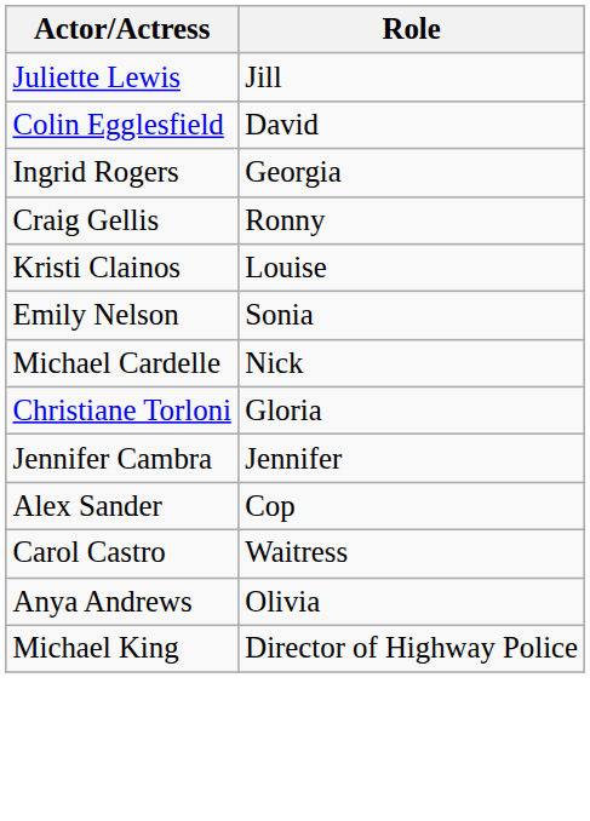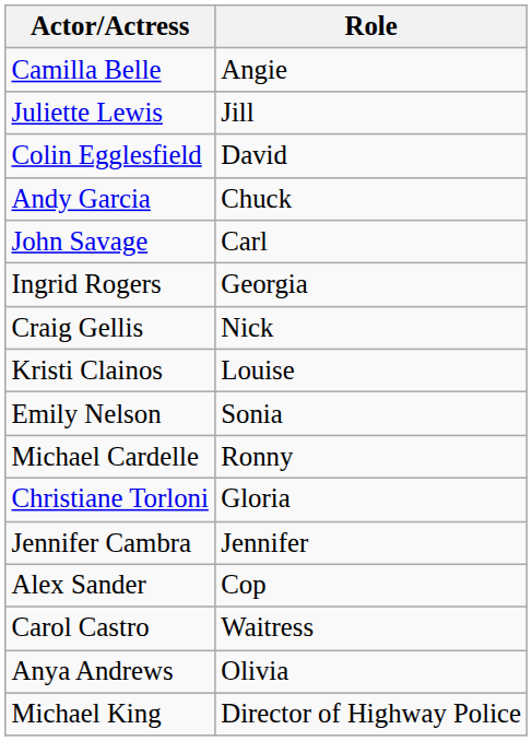+ row: Camilla Belle | Angie
+ row: Andy Garcia | Chuck
+ row: John Savage | Carl
Craig Gellis | Role: Ronny -> Nick
Michael Cardelle | Role: Nick -> Ronny
